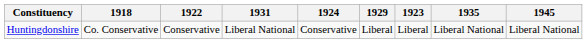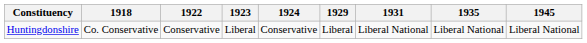columns swapped: 1923 <-> 1931
